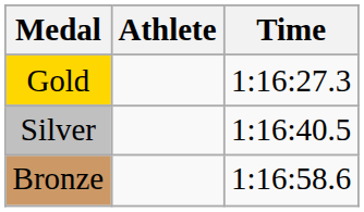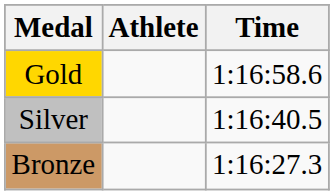Gold | Time: 1:16:27.3 -> 1:16:58.6
Bronze | Time: 1:16:58.6 -> 1:16:27.3
